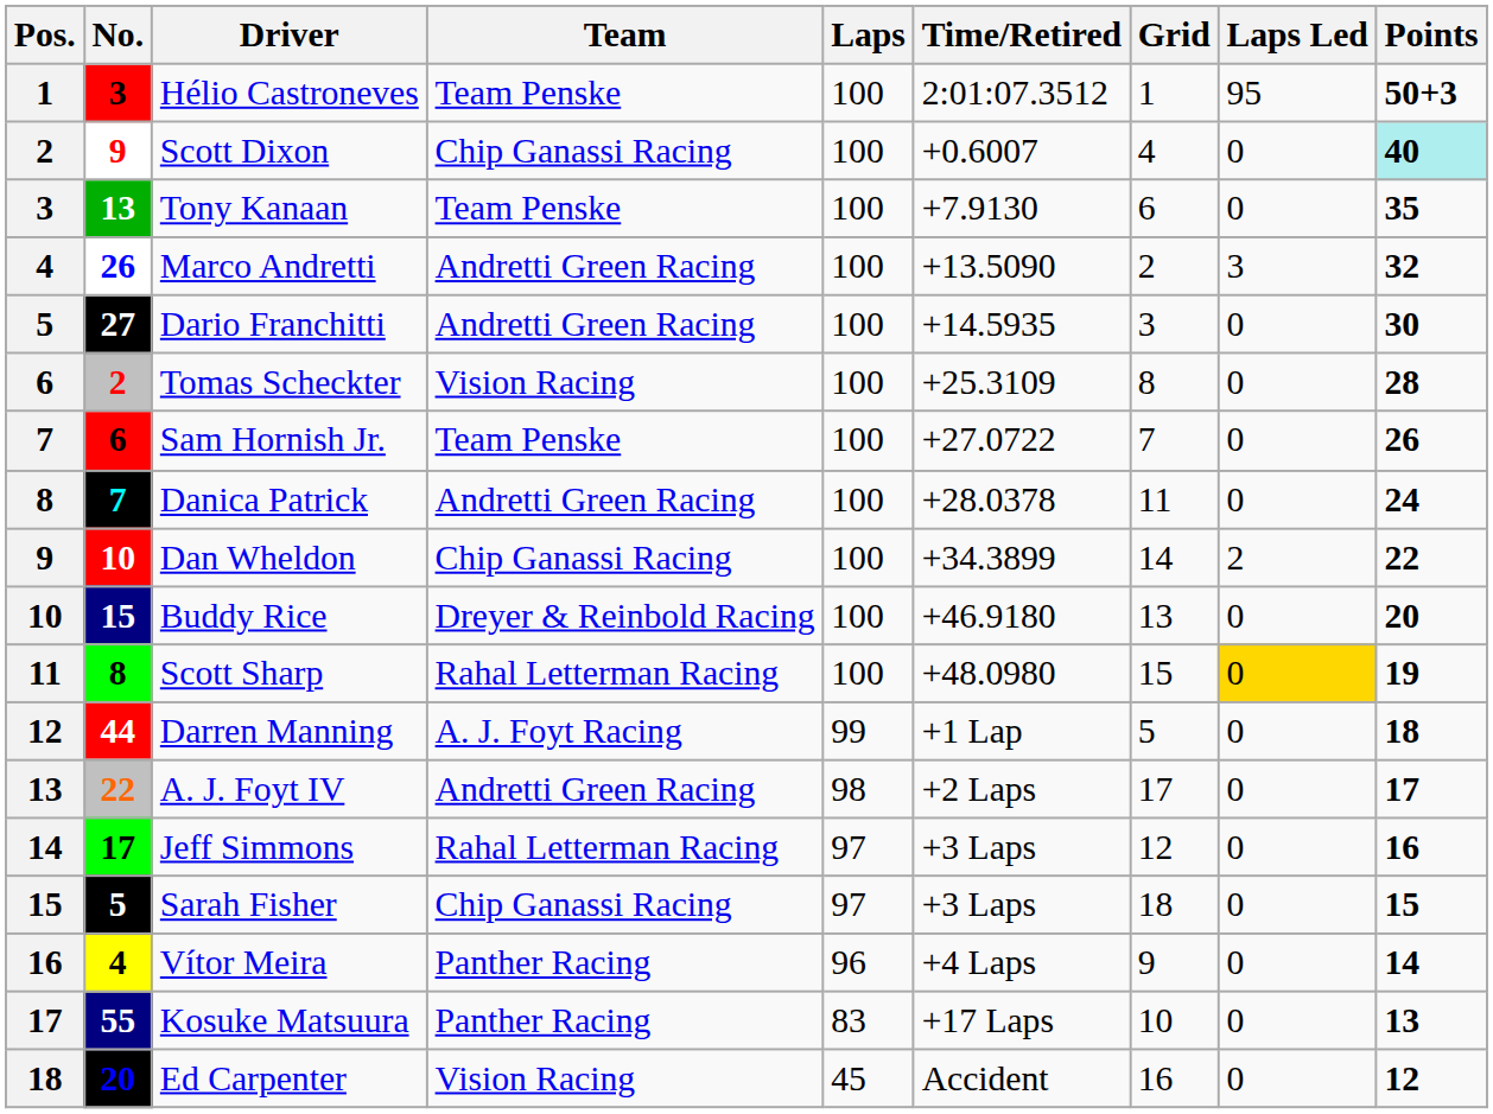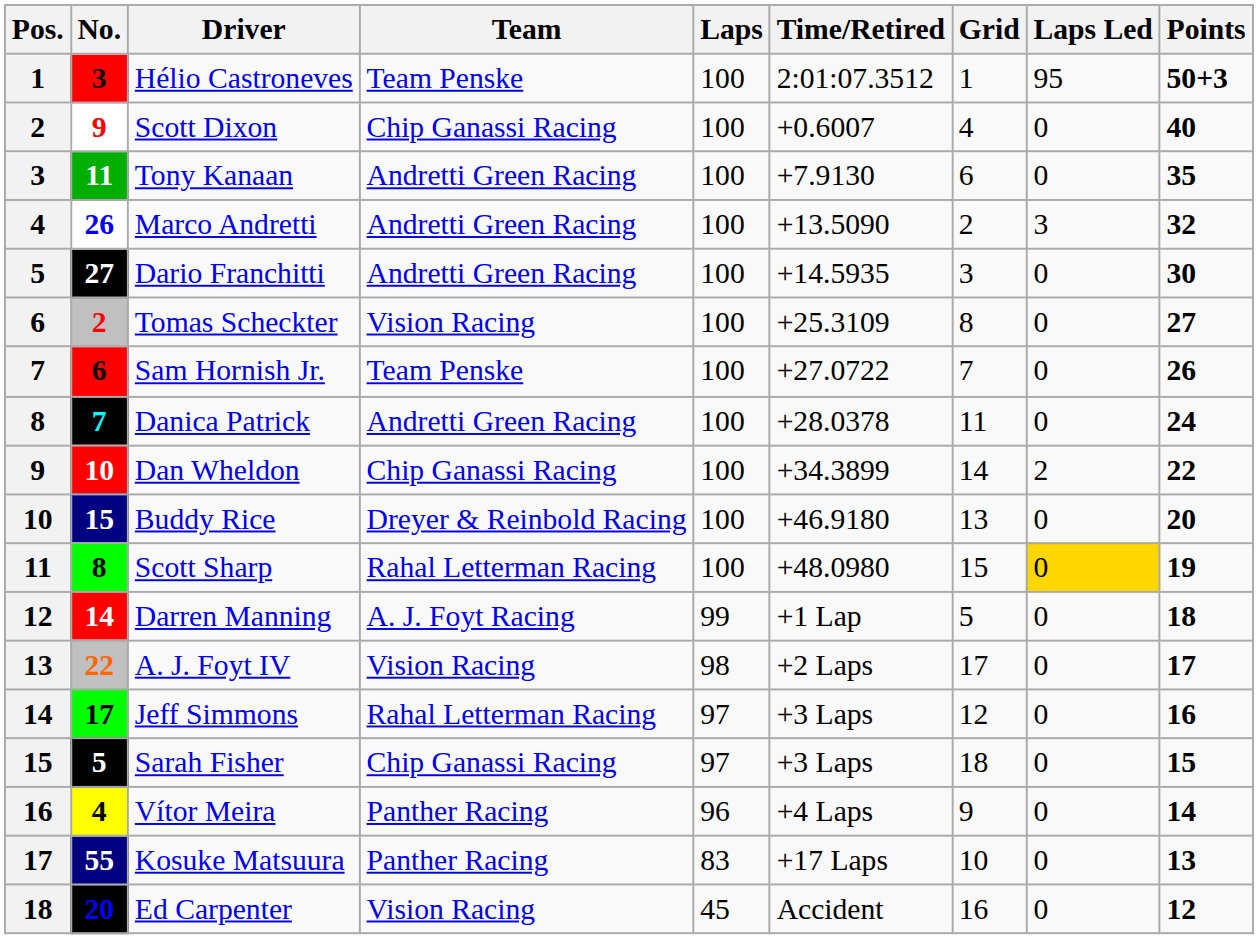Scott Dixon | Points: paleturquoise background -> no background
Tony Kanaan | No.: 13 -> 11
Tony Kanaan | Team: Team Penske -> Andretti Green Racing
Tomas Scheckter | Points: 28 -> 27
Darren Manning | No.: 44 -> 14
A. J. Foyt IV | Team: Andretti Green Racing -> Vision Racing
